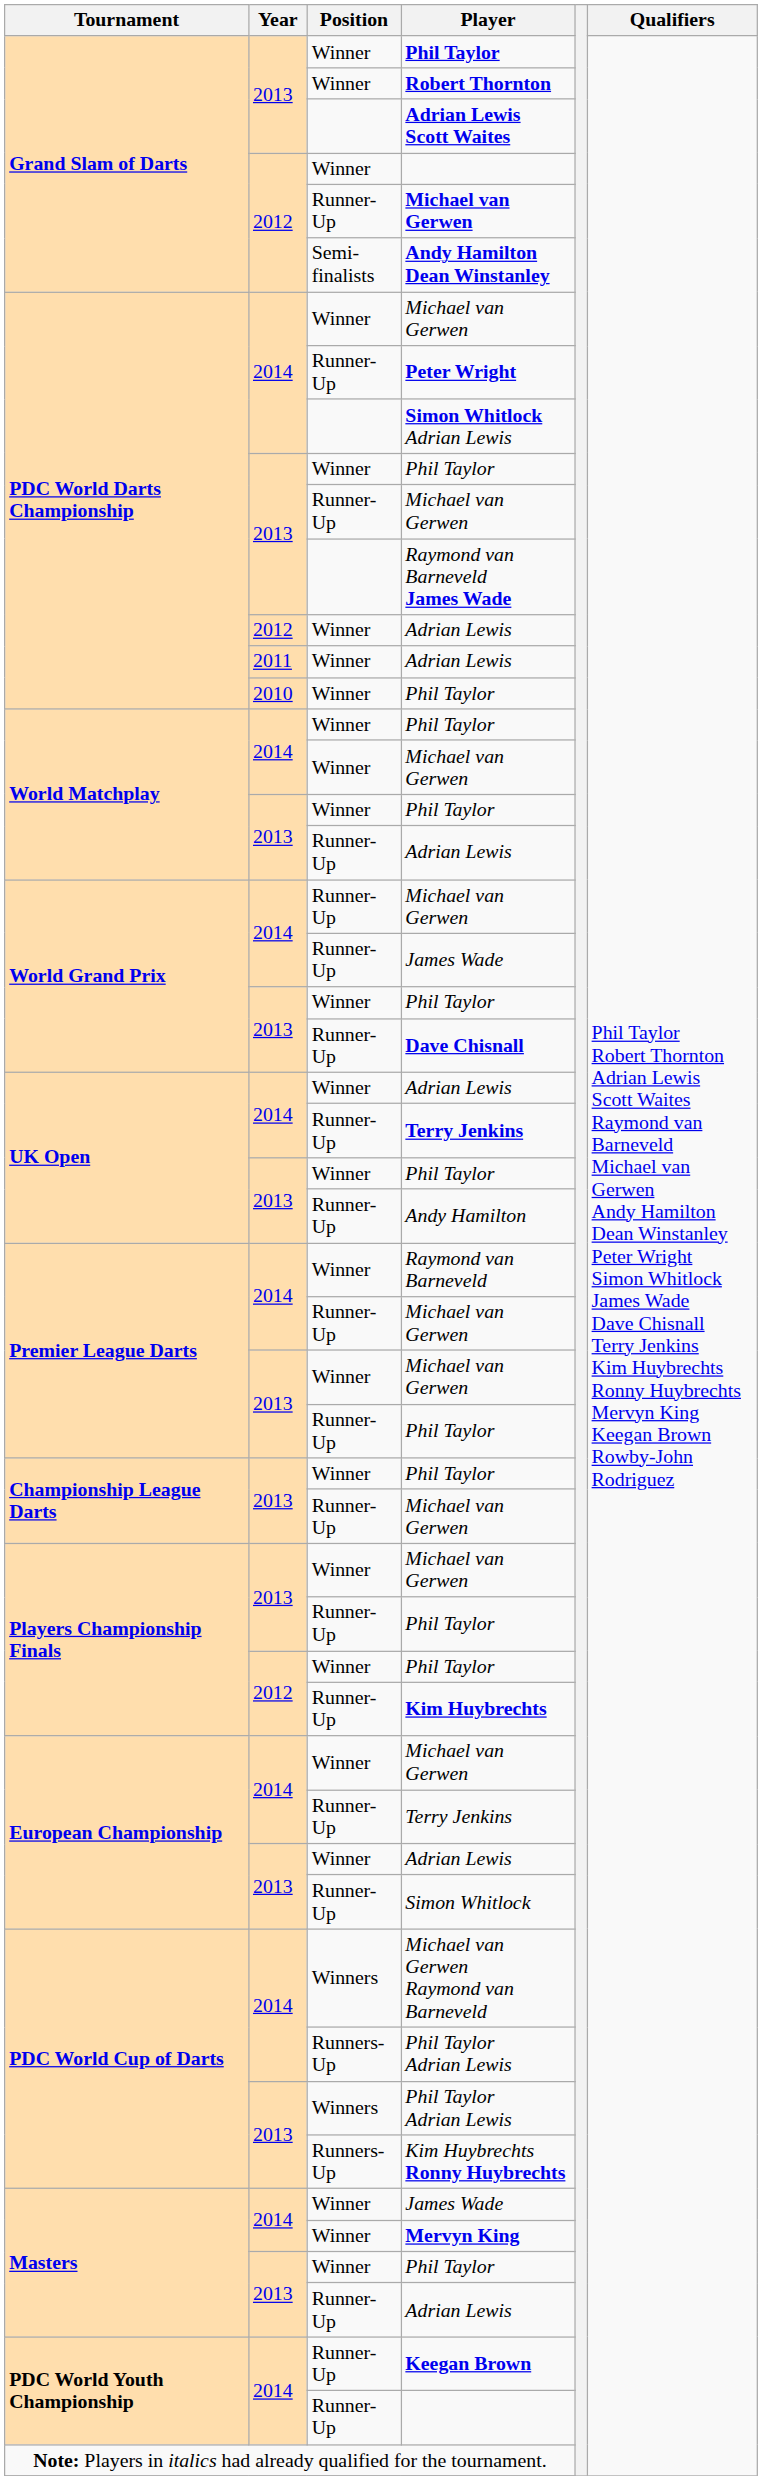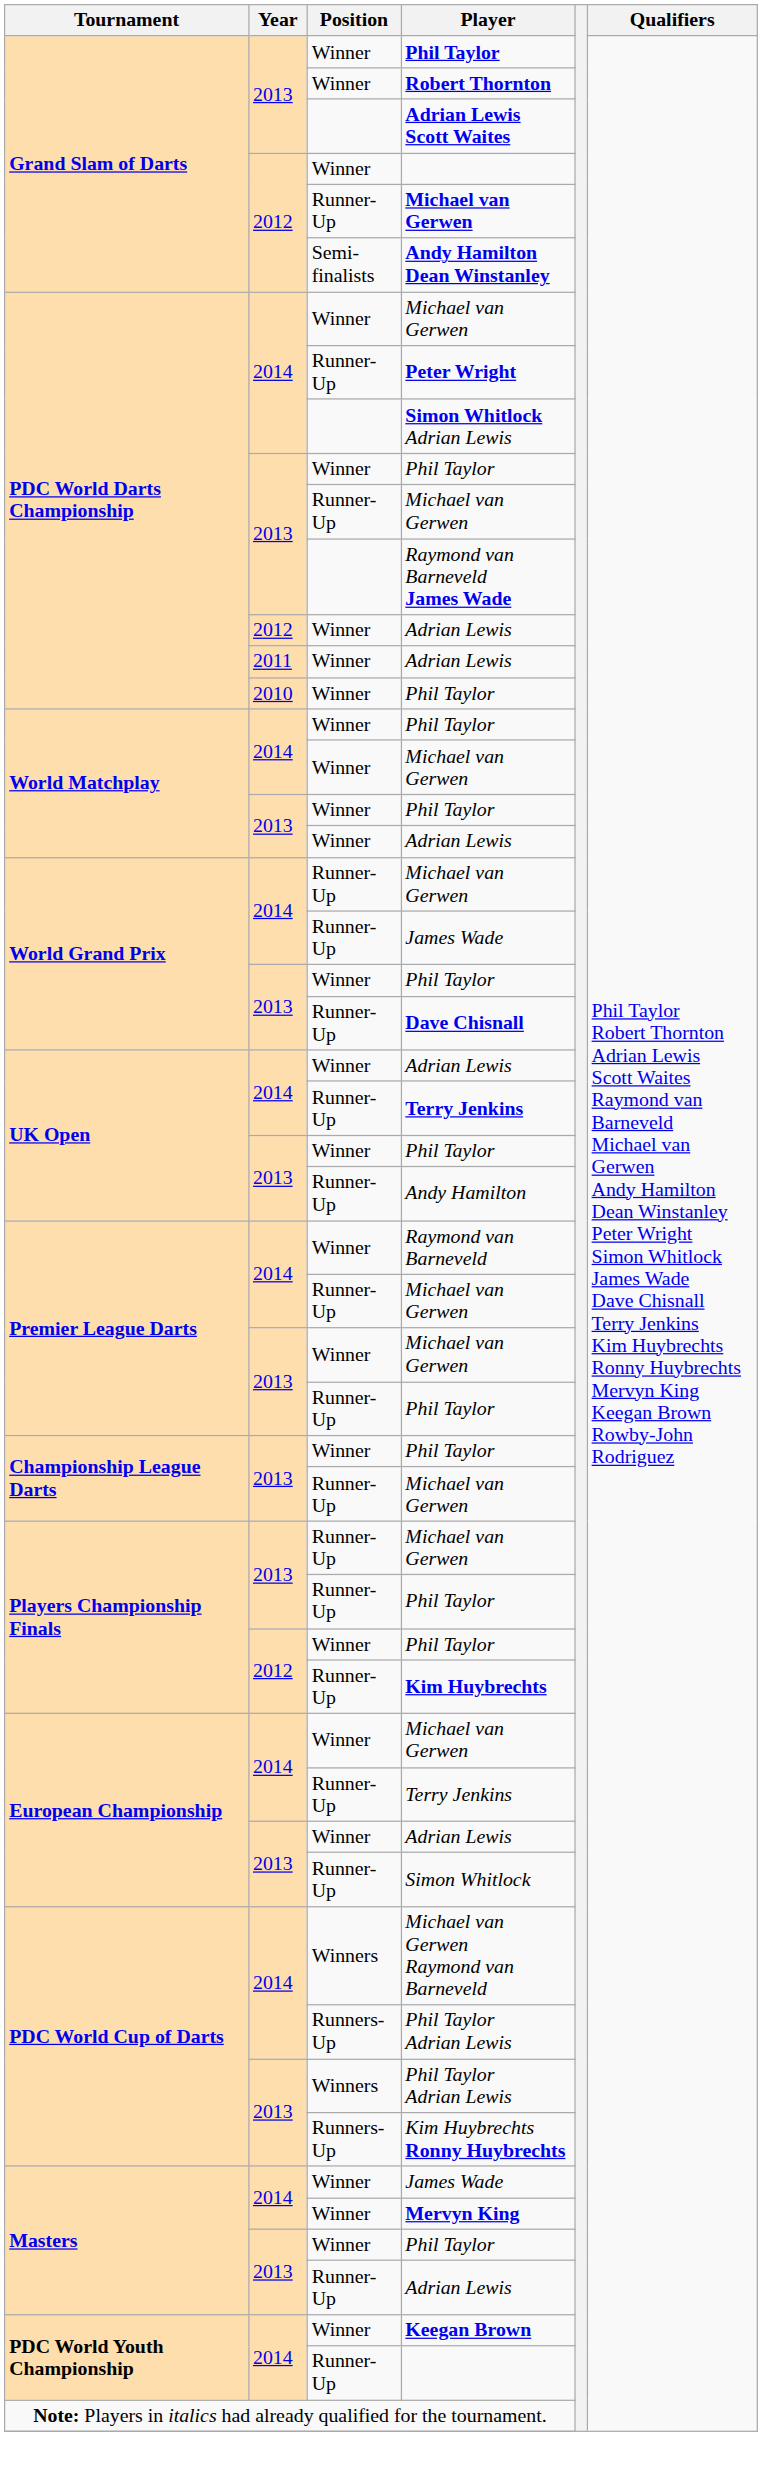World Matchplay / Adrian Lewis | Position: Runner-Up -> Winner
Players Championship Finals / Michael van Gerwen | Position: Winner -> Runner-Up
Keegan Brown | Position: Runner-Up -> Winner
